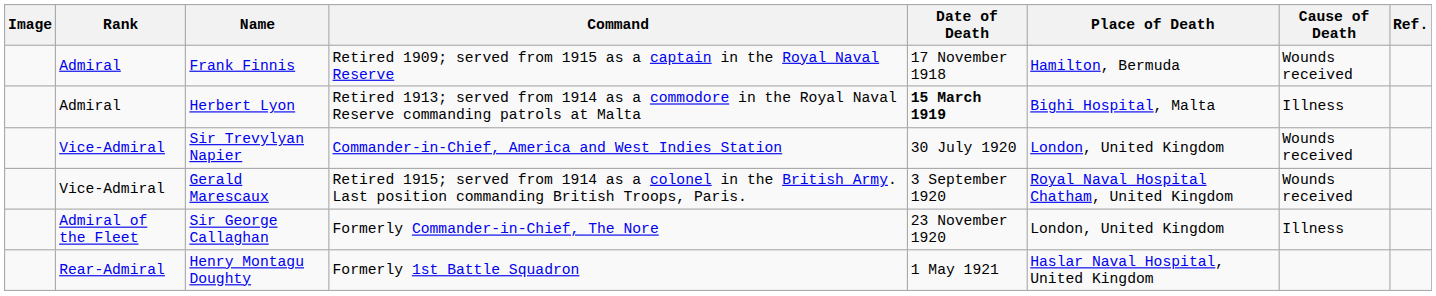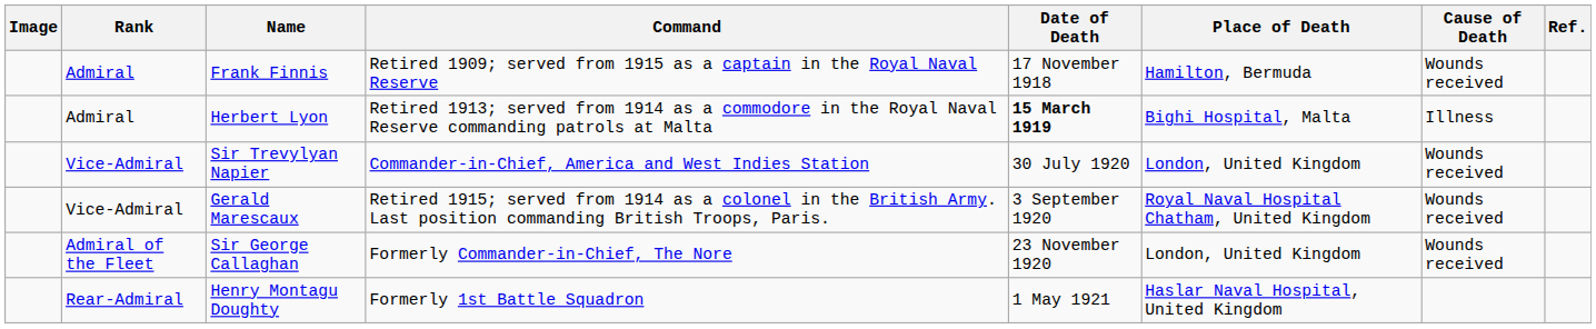Sir George Callaghan | Cause of Death: Illness -> Wounds received
